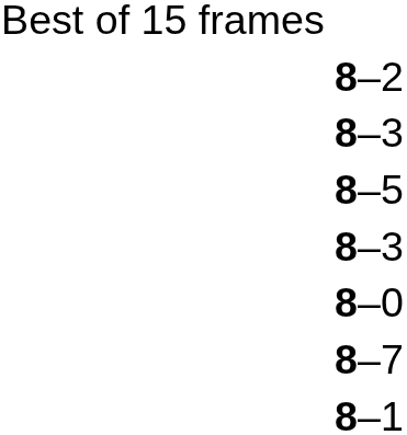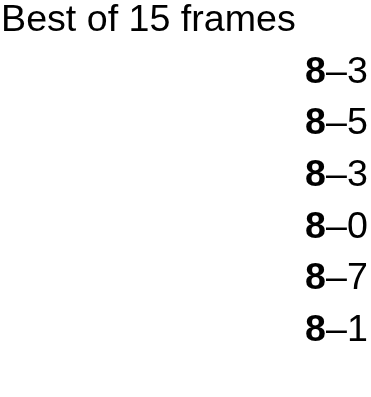- row: 8–2
